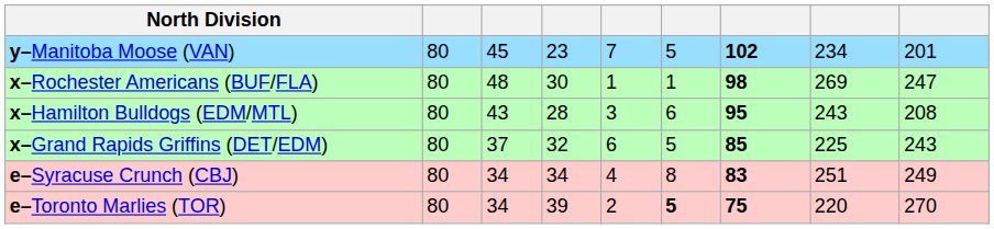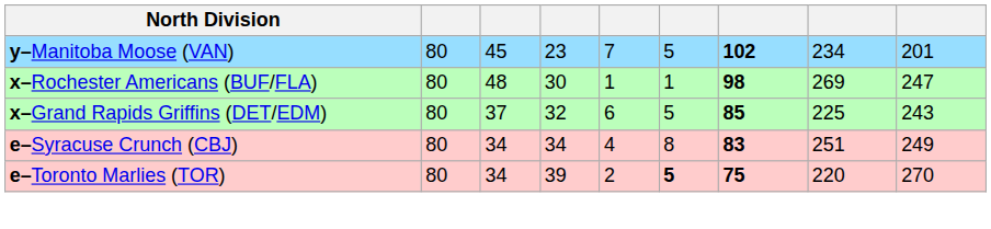- row: x–Hamilton Bulldogs (EDM/MTL) | 80 | 43 | 28 | 3 | 6 | 95 | 243 | 208
